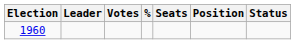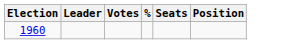- column: Status
